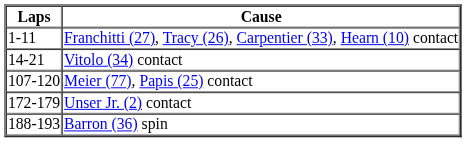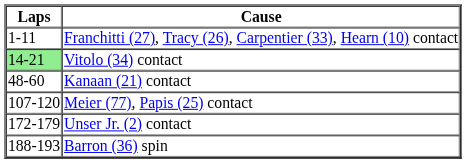Vitolo (34) contact | Laps: no background -> lightgreen background
+ row: 48-60 | Kanaan (21) contact
